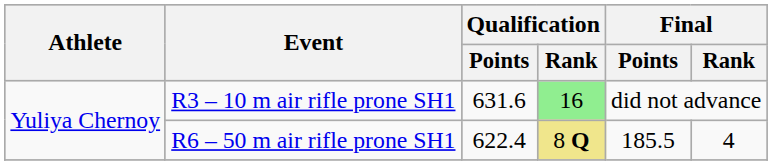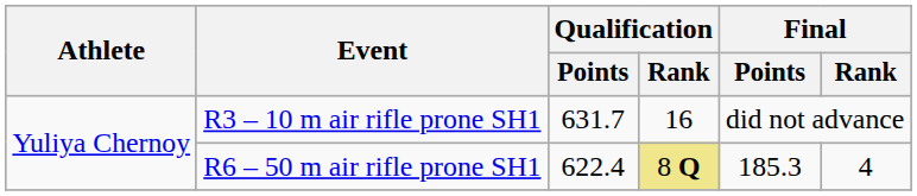R3 – 10 m air rifle prone SH1 | Qualification / Points: 631.6 -> 631.7
R3 – 10 m air rifle prone SH1 | Qualification / Rank: lightgreen background -> no background
R6 – 50 m air rifle prone SH1 | Final / Points: 185.5 -> 185.3
